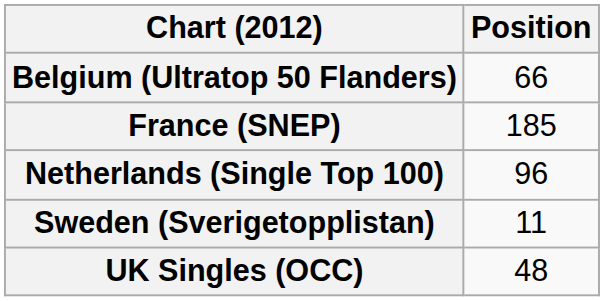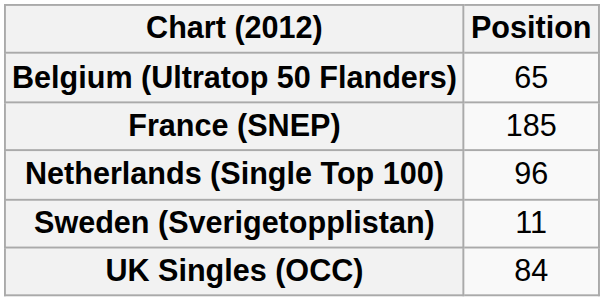Belgium (Ultratop 50 Flanders) | Position: 66 -> 65
UK Singles (OCC) | Position: 48 -> 84
